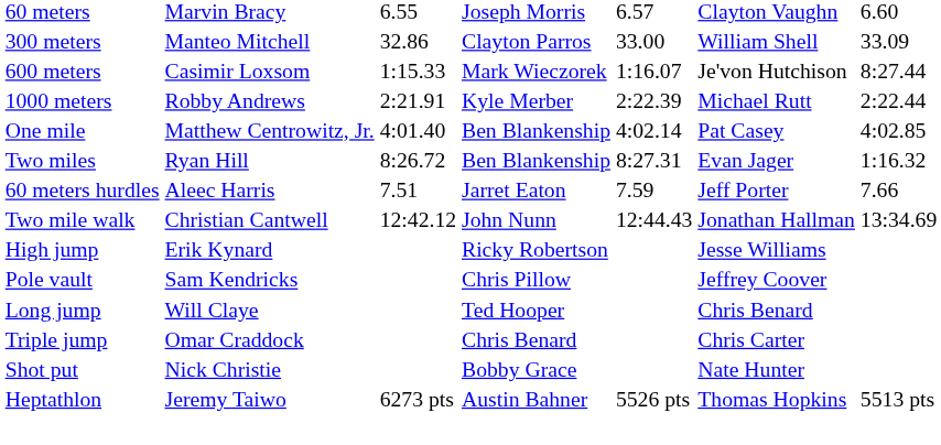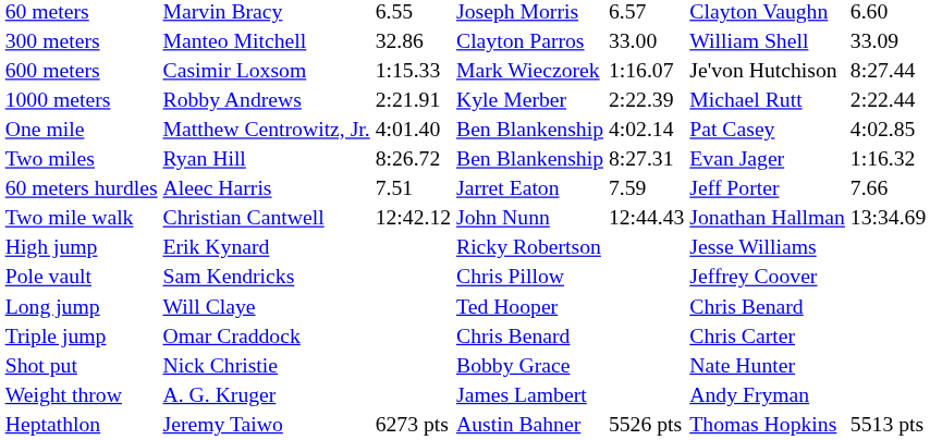+ row: Weight throw | A. G. Kruger | James Lambert | Andy Fryman
